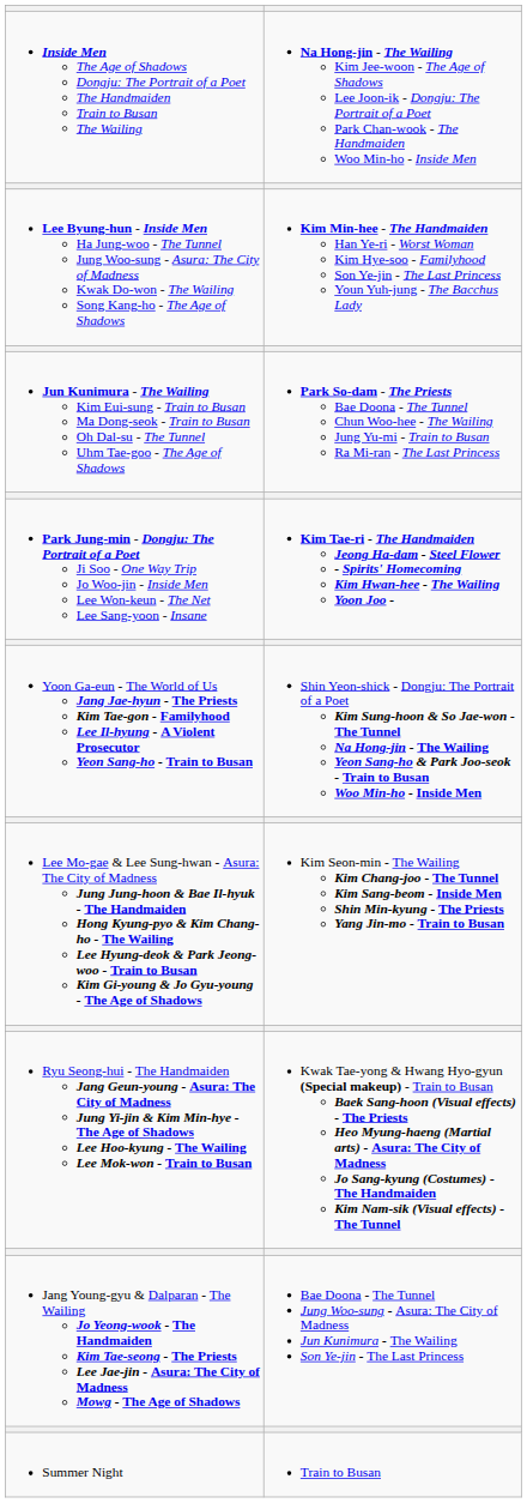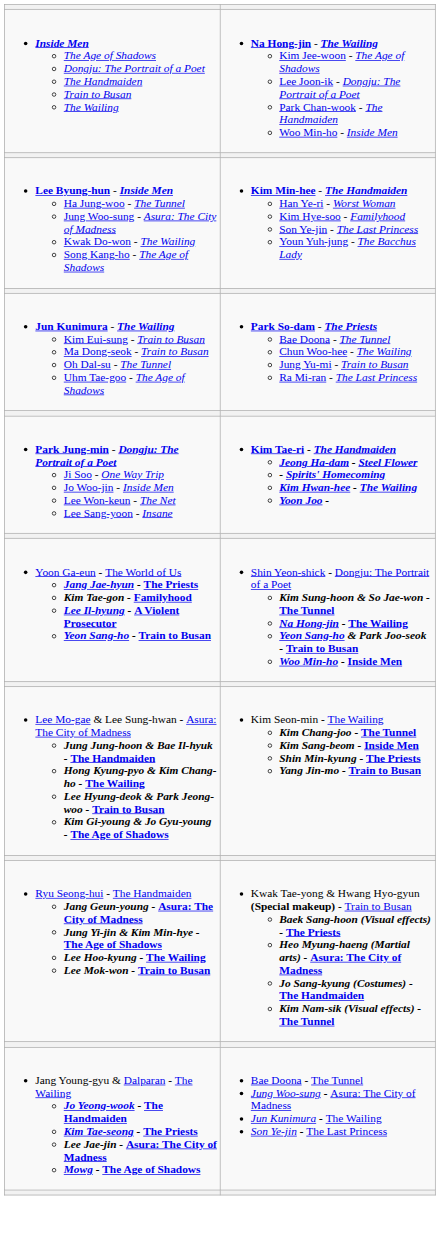- row: Summer Night | Train to Busan
